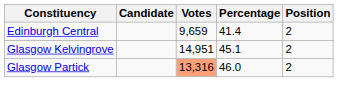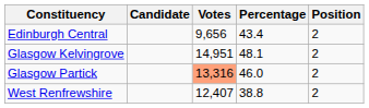Edinburgh Central | Votes: 9,659 -> 9,656
Edinburgh Central | Percentage: 41.4 -> 43.4
Glasgow Kelvingrove | Percentage: 45.1 -> 48.1
+ row: West Renfrewshire | 12,407 | 38.8 | 2
